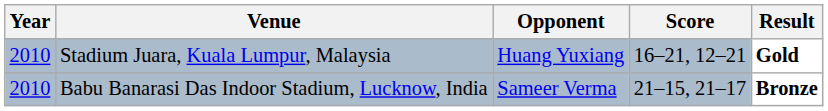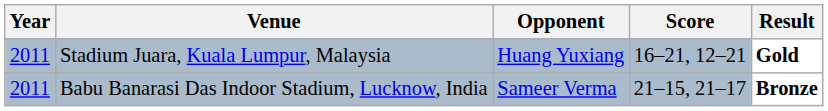Stadium Juara, Kuala Lumpur, Malaysia | Year: 2010 -> 2011
Babu Banarasi Das Indoor Stadium, Lucknow, India | Year: 2010 -> 2011
